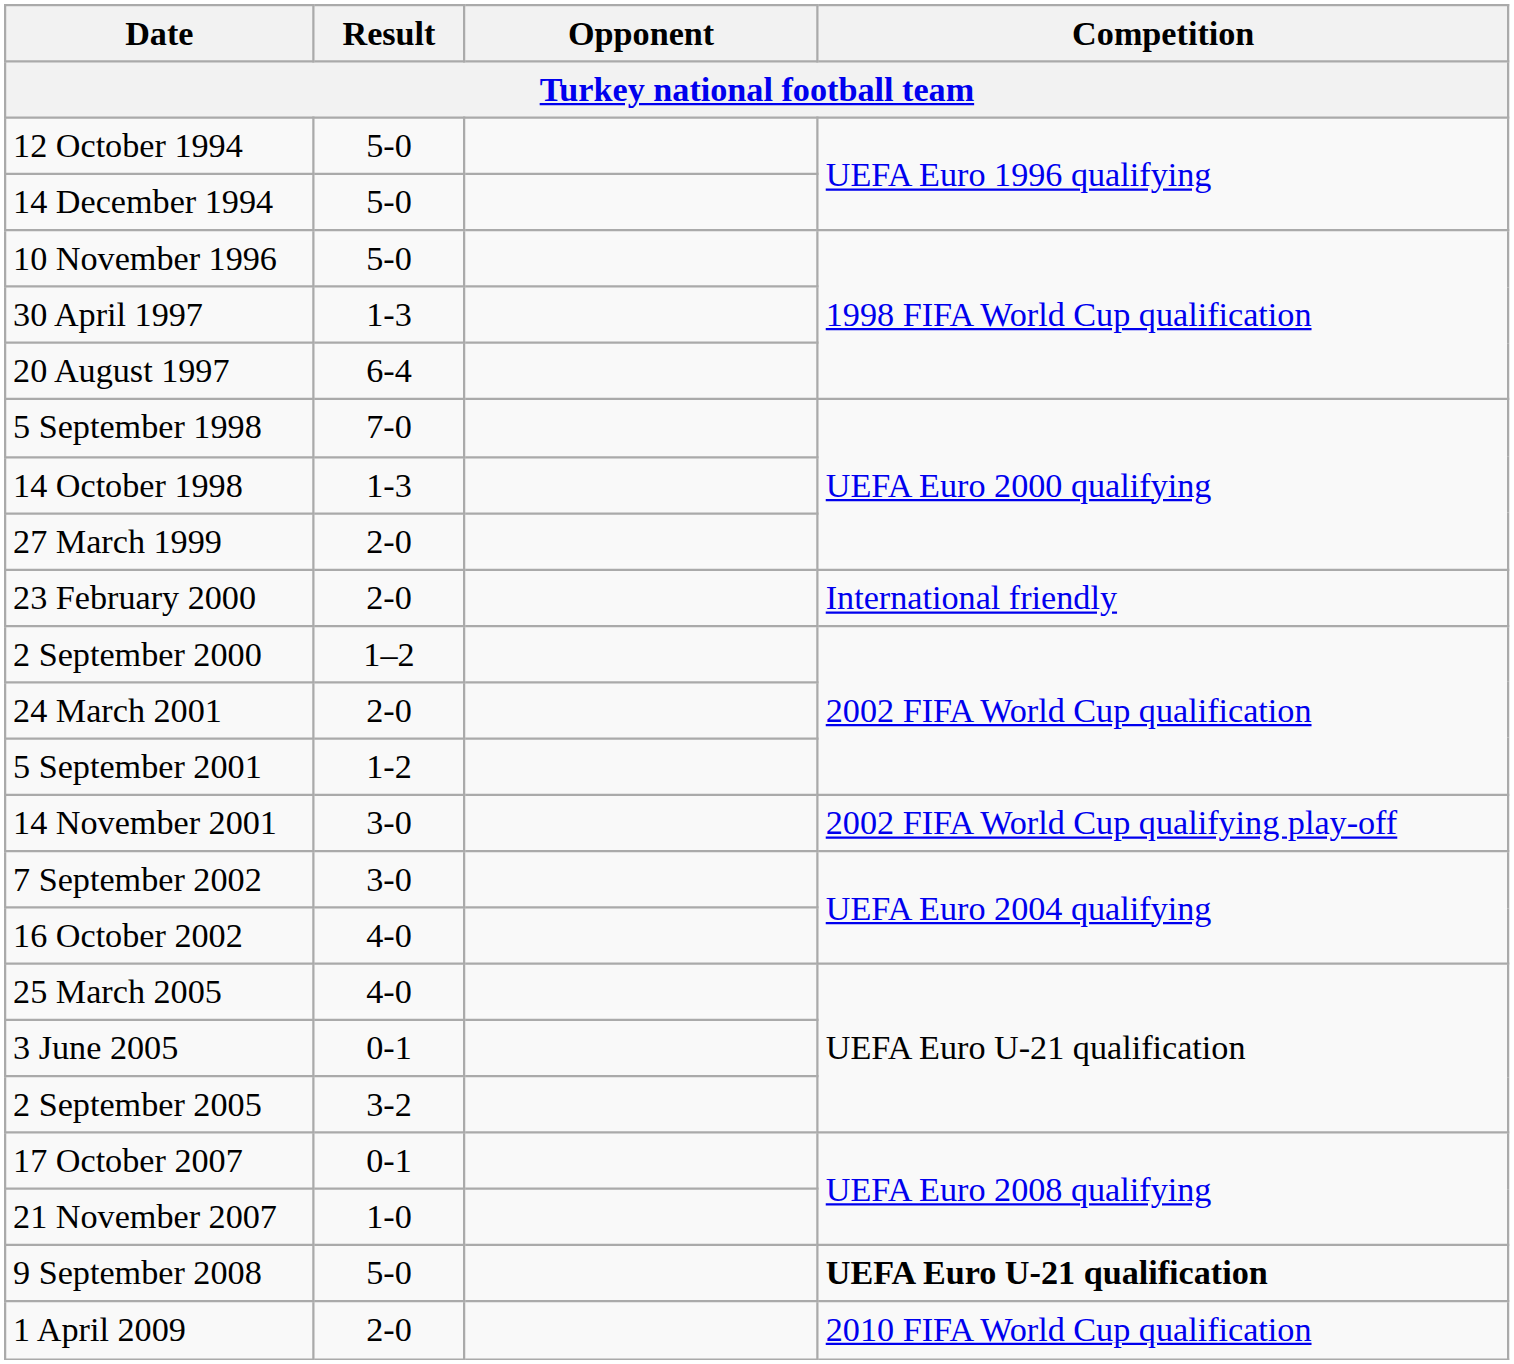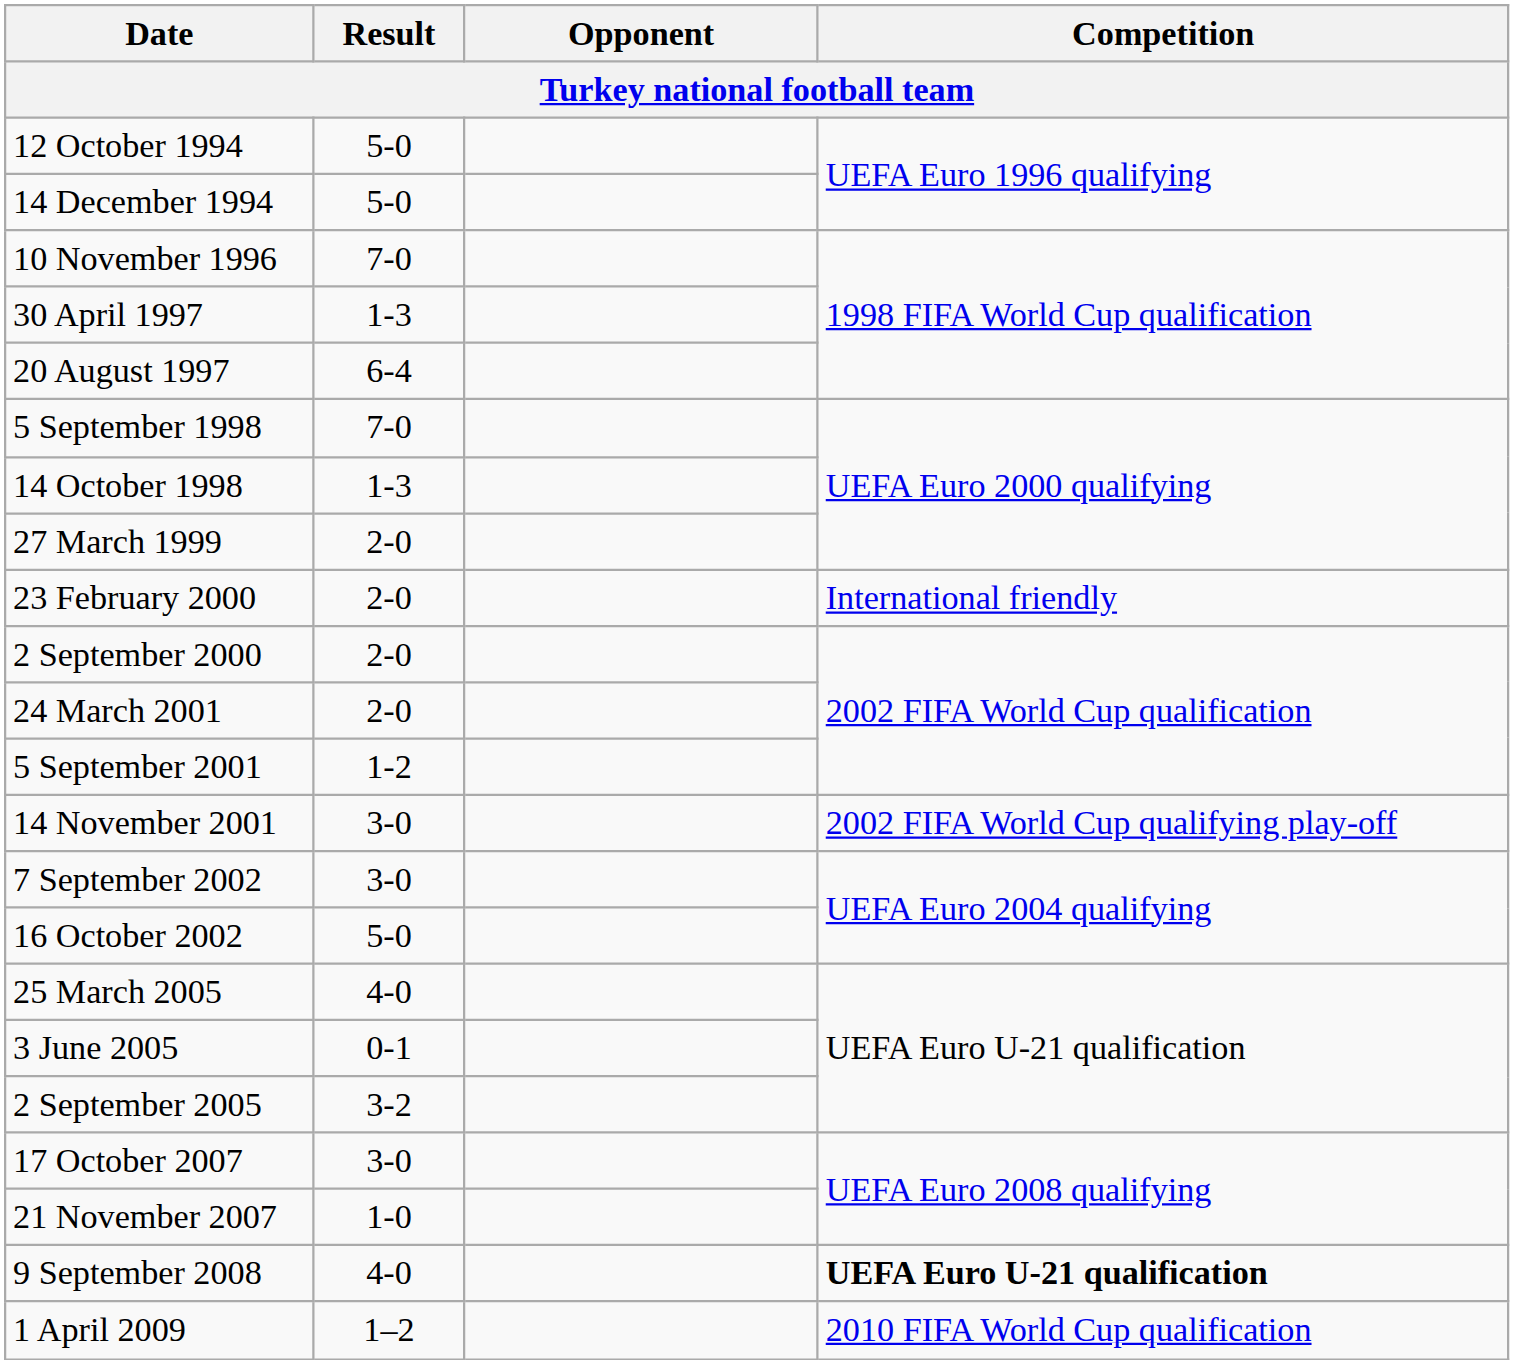10 November 1996 | Result: 5-0 -> 7-0
2 September 2000 | Result: 1–2 -> 2-0
16 October 2002 | Result: 4-0 -> 5-0
17 October 2007 | Result: 0-1 -> 3-0
9 September 2008 | Result: 5-0 -> 4-0
1 April 2009 | Result: 2-0 -> 1–2
